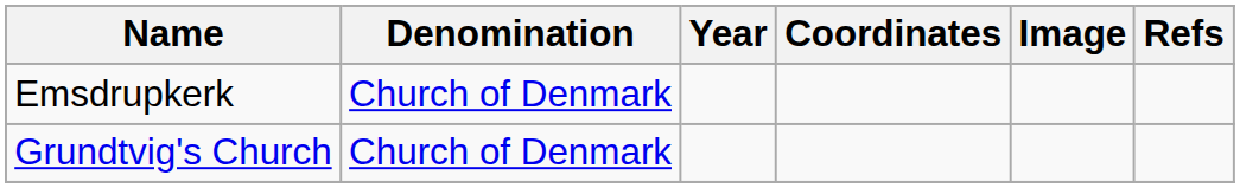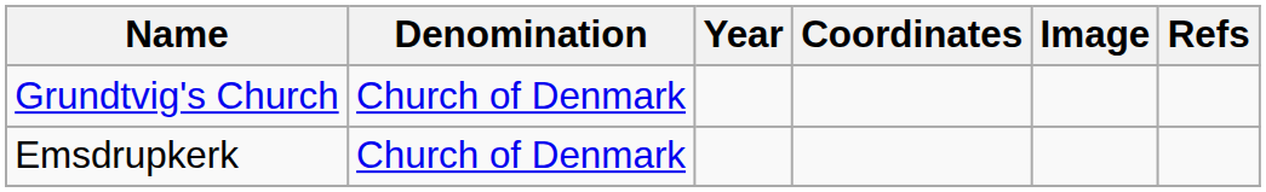rows swapped: Grundtvig's Church <-> Emsdrupkerk
